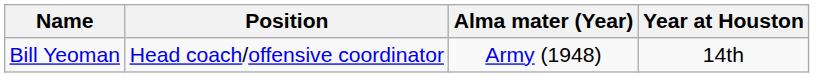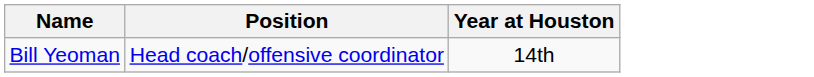- column: Alma mater (Year) | Army (1948)
